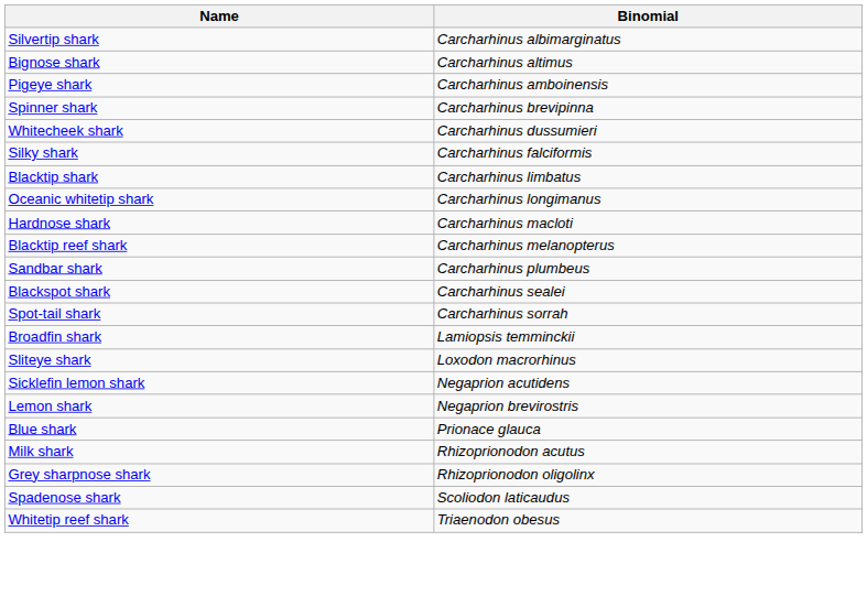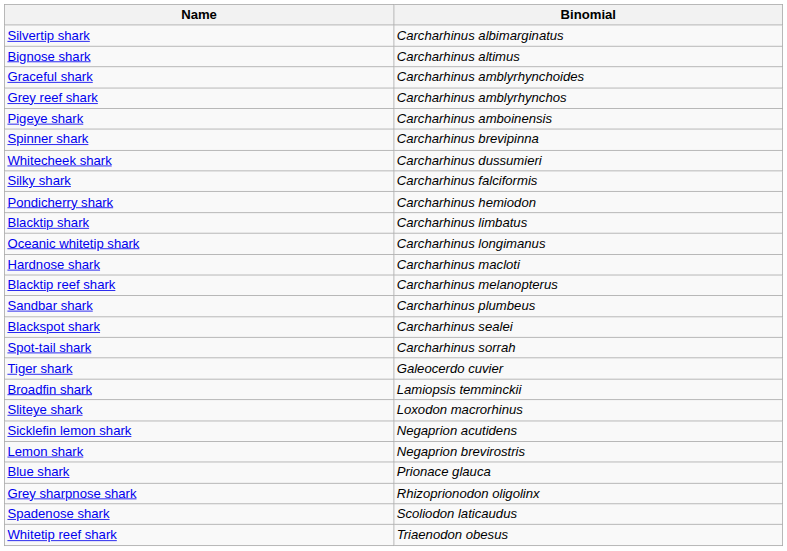+ row: Graceful shark | Carcharhinus amblyrhynchoides
+ row: Grey reef shark | Carcharhinus amblyrhynchos
+ row: Pondicherry shark | Carcharhinus hemiodon
+ row: Tiger shark | Galeocerdo cuvier
- row: Milk shark | Rhizoprionodon acutus
